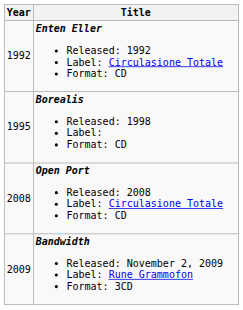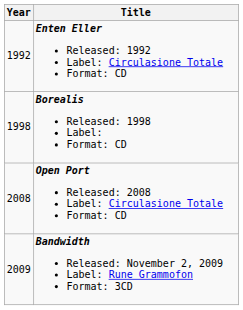Borealis Released: 1998 Label: Format: CD | Year: 1995 -> 1998
